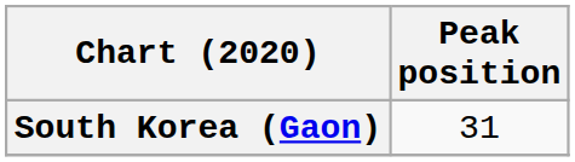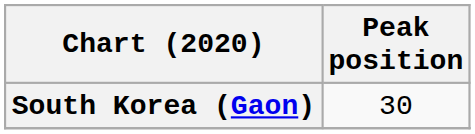South Korea (Gaon) | Peak position: 31 -> 30
